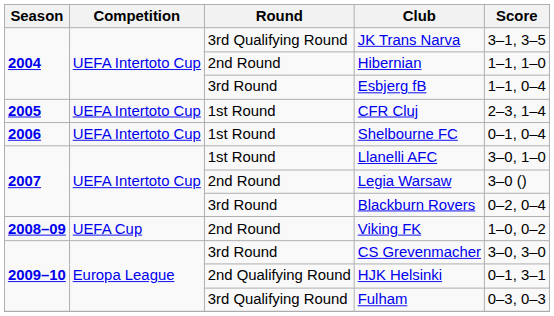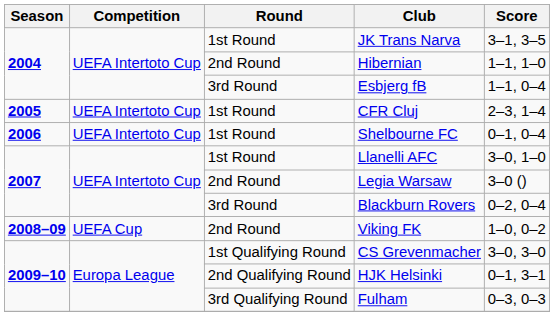JK Trans Narva | Round: 3rd Qualifying Round -> 1st Round
CS Grevenmacher | Round: 3rd Round -> 1st Qualifying Round
